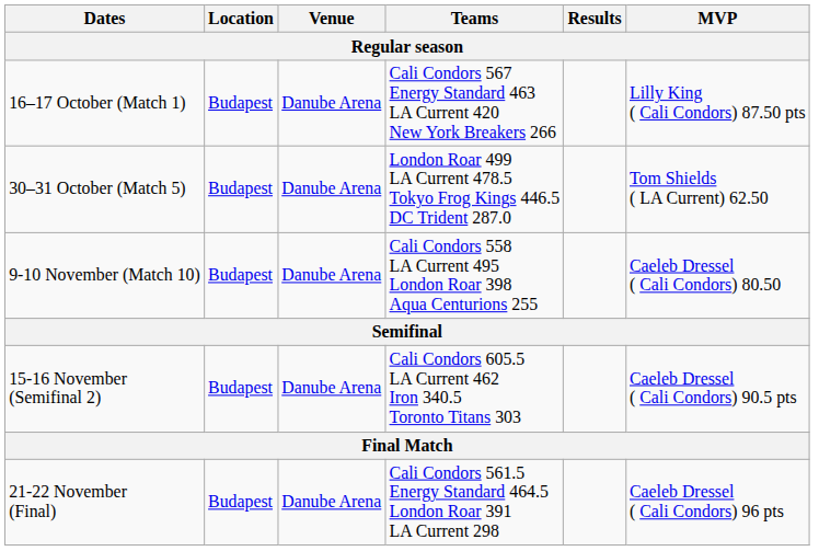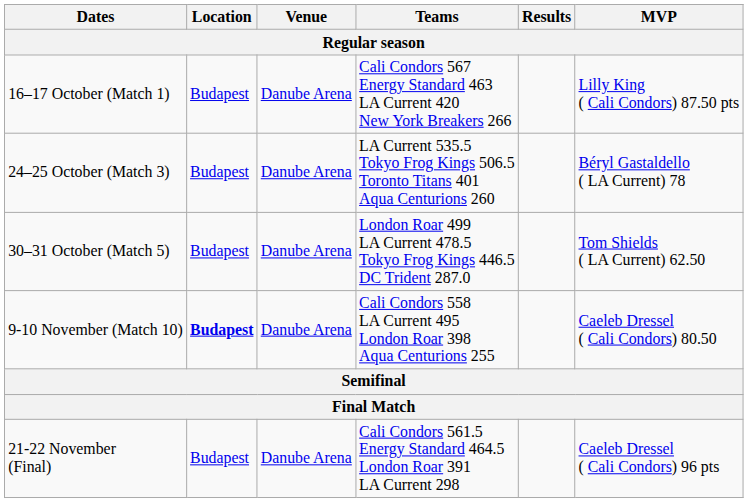+ row: 24–25 October (Match 3) | Budapest | Danube Arena | LA Current 535.5 Tokyo Frog Kings 506.5 Toronto Titans 401 Aqua Centurions 260 | Béryl Gastaldello ( LA Current) 78
9-10 November (Match 10) | Location: normal -> bold
- row: 15-16 November (Semifinal 2) | Budapest | Danube Arena | Cali Condors 605.5 LA Current 462 Iron 340.5 Toronto Titans 303 | Caeleb Dressel ( Cali Condors) 90.5 pts
